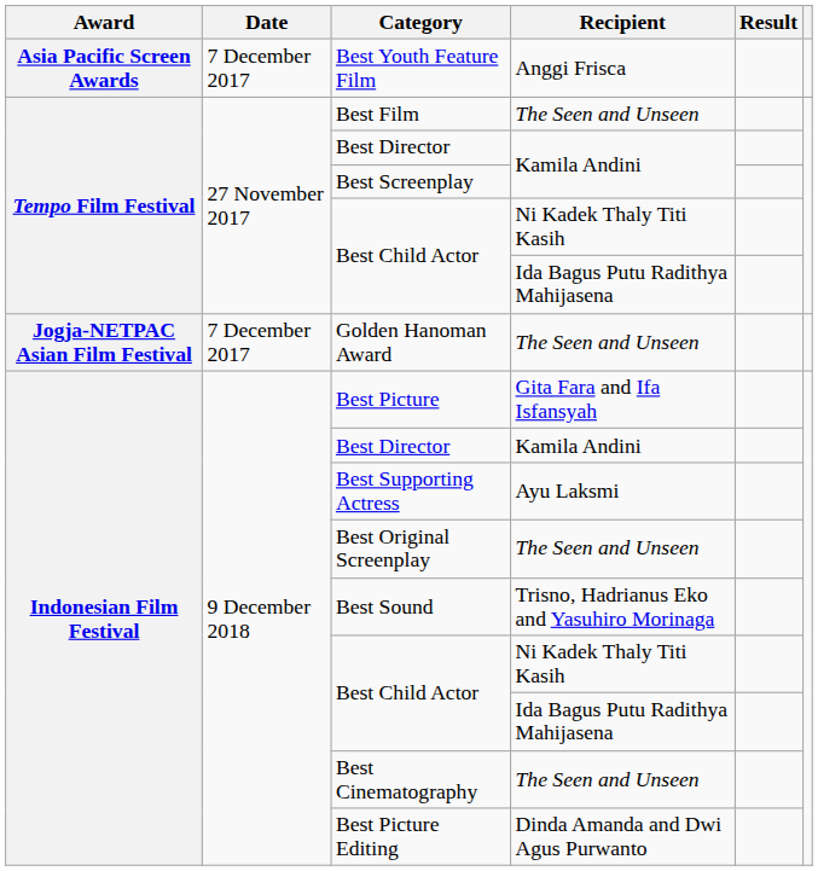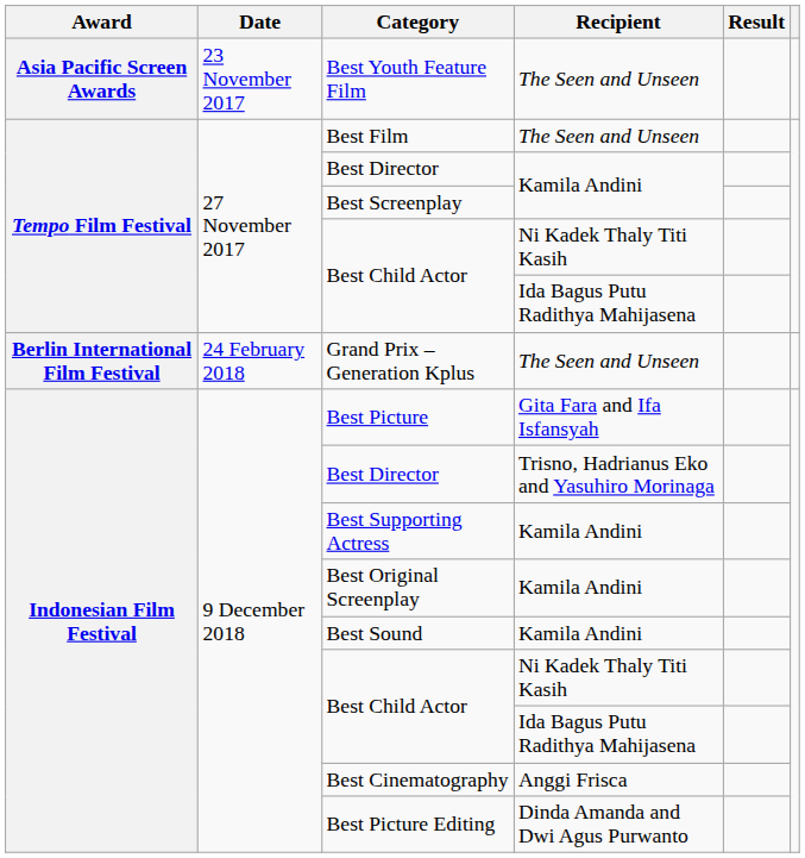Best Youth Feature Film | Date: 7 December 2017 -> 23 November 2017
Best Youth Feature Film | Recipient: Anggi Frisca -> The Seen and Unseen
- row: Jogja-NETPAC Asian Film Festival | 7 December 2017 | Golden Hanoman Award | The Seen and Unseen
+ row: Berlin International Film Festival | 24 February 2018 | Grand Prix – Generation Kplus | The Seen and Unseen
Indonesian Film Festival / Best Director | Recipient: Kamila Andini -> Trisno, Hadrianus Eko and Yasuhiro Morinaga
Best Supporting Actress | Recipient: Ayu Laksmi -> Kamila Andini
Best Original Screenplay | Recipient: The Seen and Unseen -> Kamila Andini
Best Sound | Recipient: Trisno, Hadrianus Eko and Yasuhiro Morinaga -> Kamila Andini
Best Cinematography | Recipient: The Seen and Unseen -> Anggi Frisca
